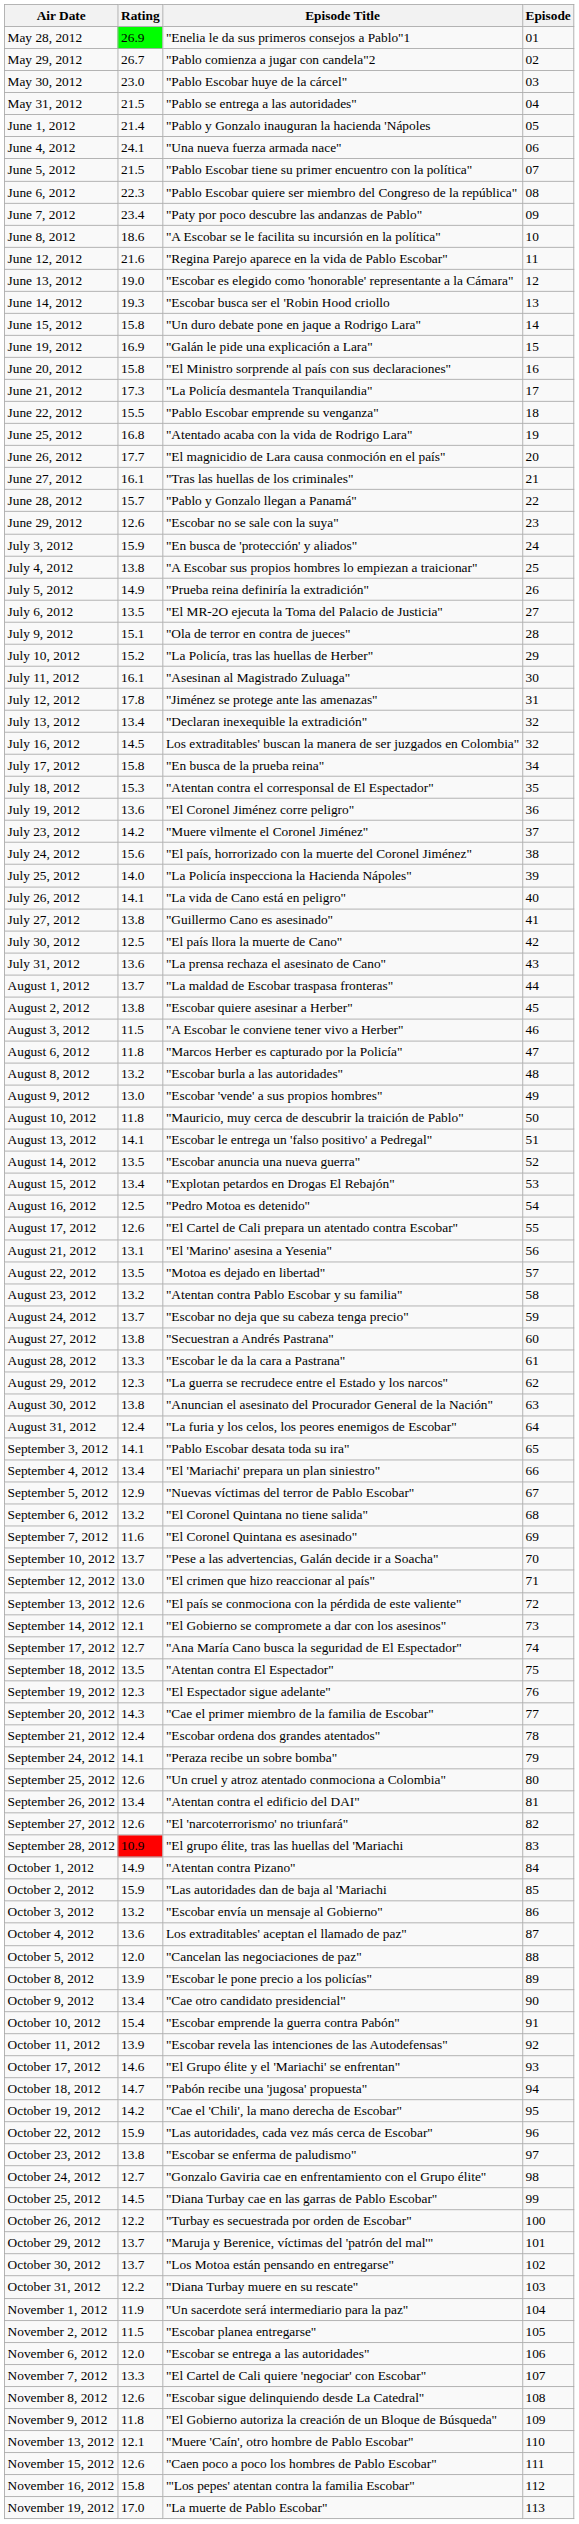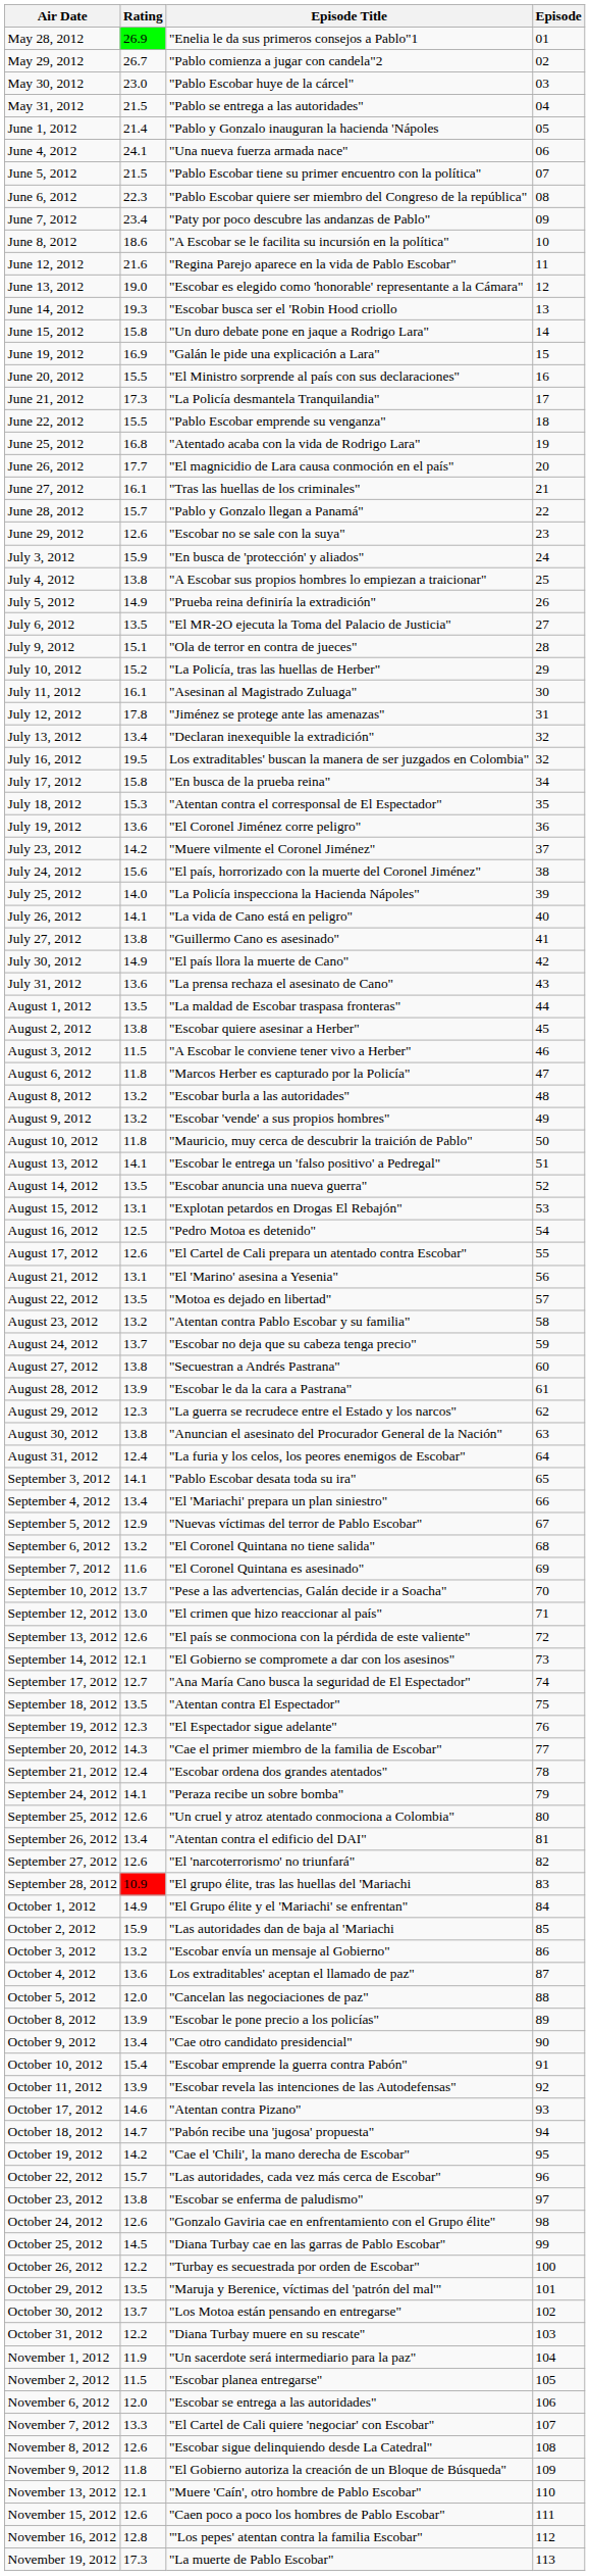June 20, 2012 | Rating: 15.8 -> 15.5
July 16, 2012 | Rating: 14.5 -> 19.5
July 30, 2012 | Rating: 12.5 -> 14.9
August 1, 2012 | Rating: 13.7 -> 13.5
August 9, 2012 | Rating: 13.0 -> 13.2
August 15, 2012 | Rating: 13.4 -> 13.1
August 28, 2012 | Rating: 13.3 -> 13.9
October 1, 2012 | Episode Title: "Atentan contra Pizano" -> "El Grupo élite y el 'Mariachi' se enfrentan"
October 17, 2012 | Episode Title: "El Grupo élite y el 'Mariachi' se enfrentan" -> "Atentan contra Pizano"
October 22, 2012 | Rating: 15.9 -> 15.7
October 24, 2012 | Rating: 12.7 -> 12.6
October 29, 2012 | Rating: 13.7 -> 13.5
November 16, 2012 | Rating: 15.8 -> 12.8
November 19, 2012 | Rating: 17.0 -> 17.3
